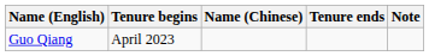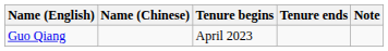columns swapped: Name (Chinese) <-> Tenure begins
